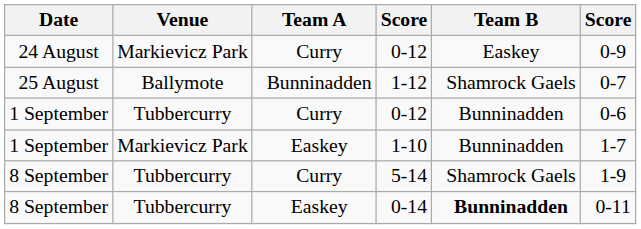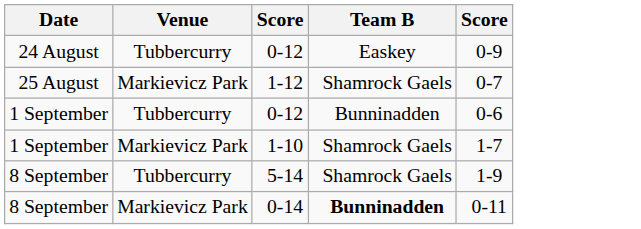- column: Team A | Curry | Bunninadden | Curry | Easkey | Curry | Easkey
24 August / 0-12 | Venue: Markievicz Park -> Tubbercurry
1-12 | Venue: Ballymote -> Markievicz Park
1-10 | Team B: Bunninadden -> Shamrock Gaels
0-14 | Venue: Tubbercurry -> Markievicz Park
